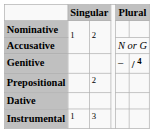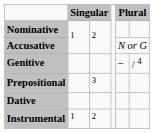Genitive | column 6: bold -> normal
Prepositional | column 3: 2 -> 3
Instrumental | column 3: 3 -> 2
